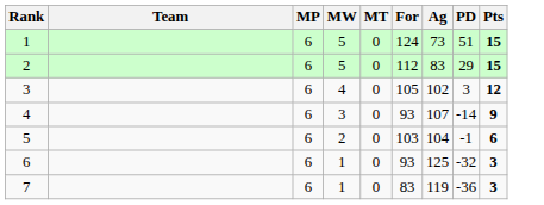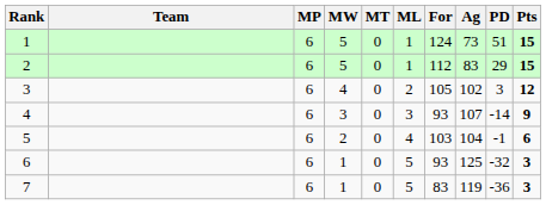+ column: ML | 1 | 1 | 2 | 3 | 4 | 5 | 5
